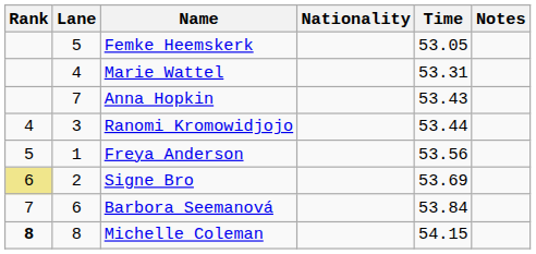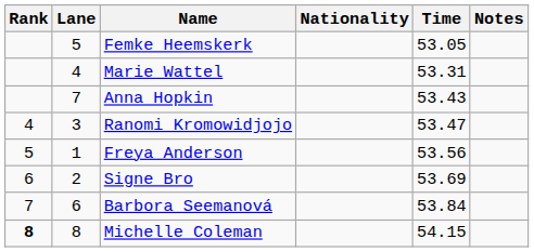Ranomi Kromowidjojo | Time: 53.44 -> 53.47
Signe Bro | Rank: khaki background -> no background
